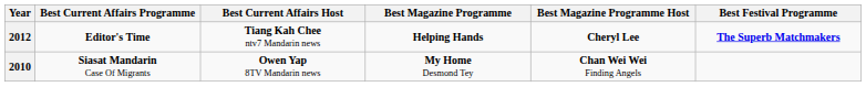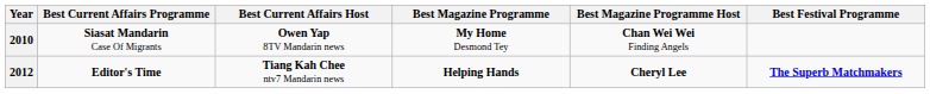rows swapped: 2010 <-> 2012
